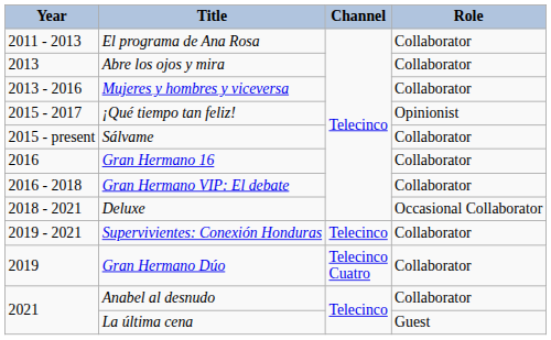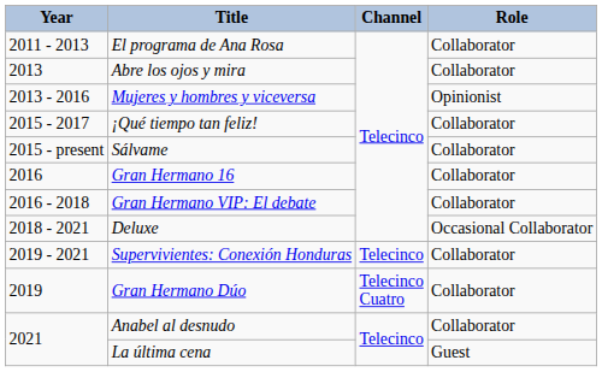Mujeres y hombres y viceversa | Role: Collaborator -> Opinionist
¡Qué tiempo tan feliz! | Role: Opinionist -> Collaborator
